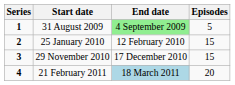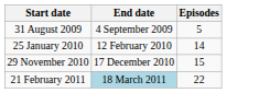- column: Series | 1 | 2 | 3 | 4
31 August 2009 | End date: lightgreen background -> no background
25 January 2010 | Episodes: 15 -> 14
21 February 2011 | Episodes: 20 -> 22
